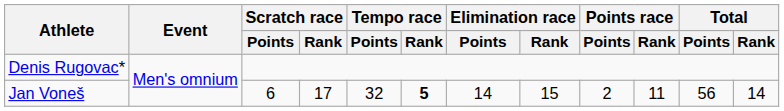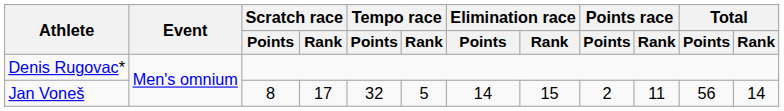Jan Voneš | Scratch race / Points: 6 -> 8
Jan Voneš | Tempo race / Rank: bold -> normal
